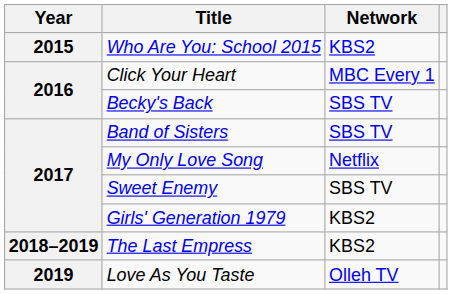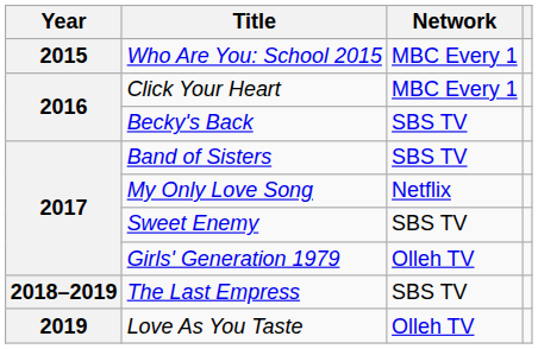Who Are You: School 2015 | Network: KBS2 -> MBC Every 1
Girls' Generation 1979 | Network: KBS2 -> Olleh TV
The Last Empress | Network: KBS2 -> SBS TV
